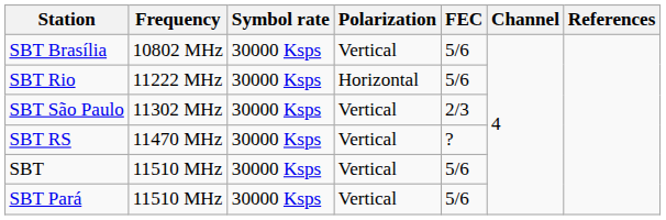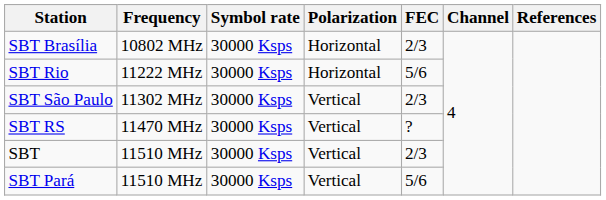SBT Brasília | Polarization: Vertical -> Horizontal
SBT Brasília | FEC: 5/6 -> 2/3
SBT | FEC: 5/6 -> 2/3
